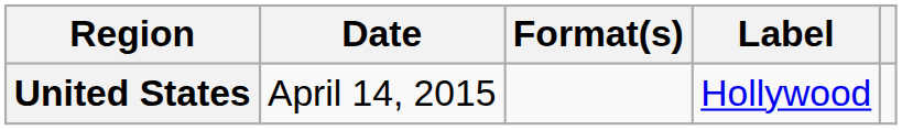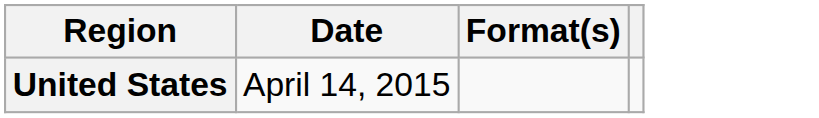- column: Label | Hollywood
